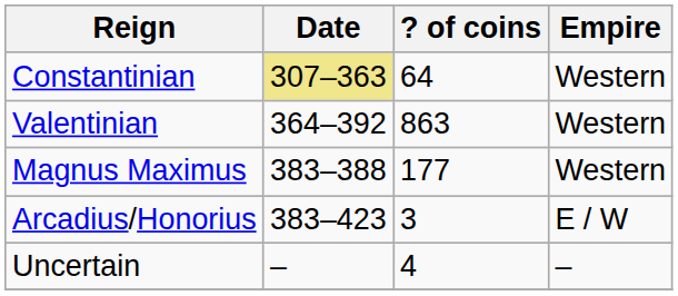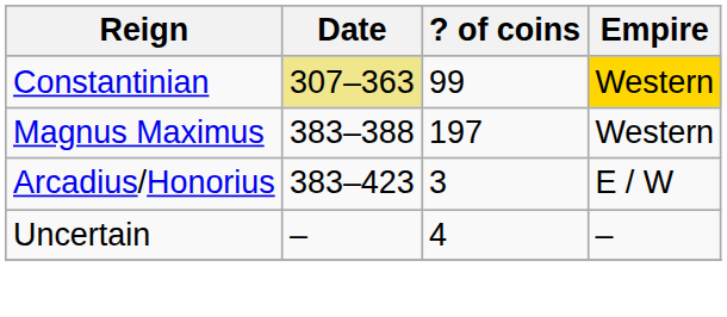Constantinian | ? of coins: 64 -> 99
Constantinian | Empire: no background -> gold background
- row: Valentinian | 364–392 | 863 | Western
Magnus Maximus | ? of coins: 177 -> 197
